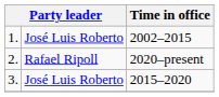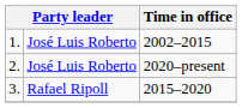2. | column 2: Rafael Ripoll -> José Luis Roberto
3. | column 2: José Luis Roberto -> Rafael Ripoll
